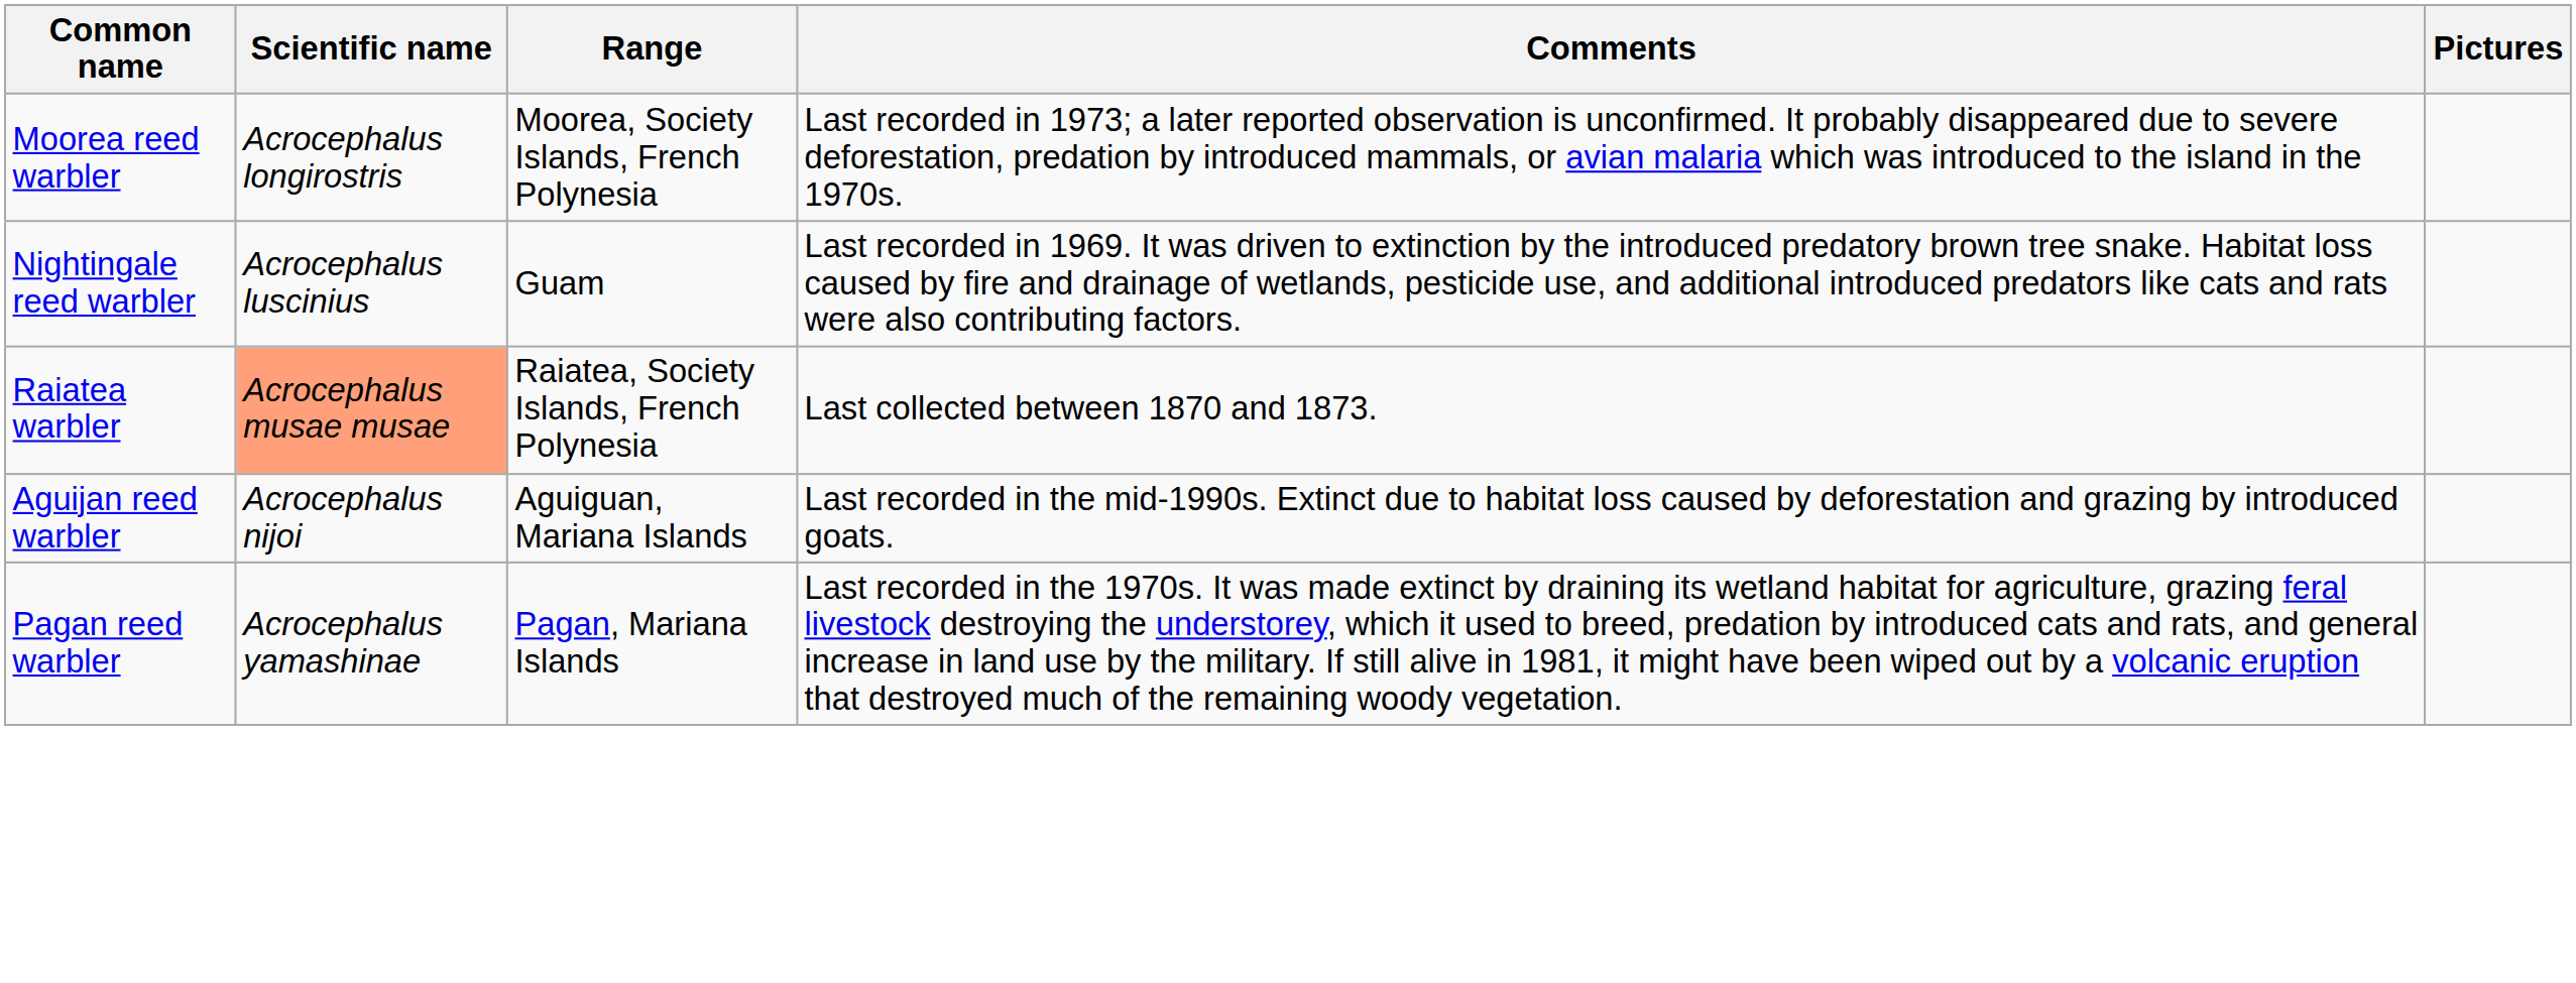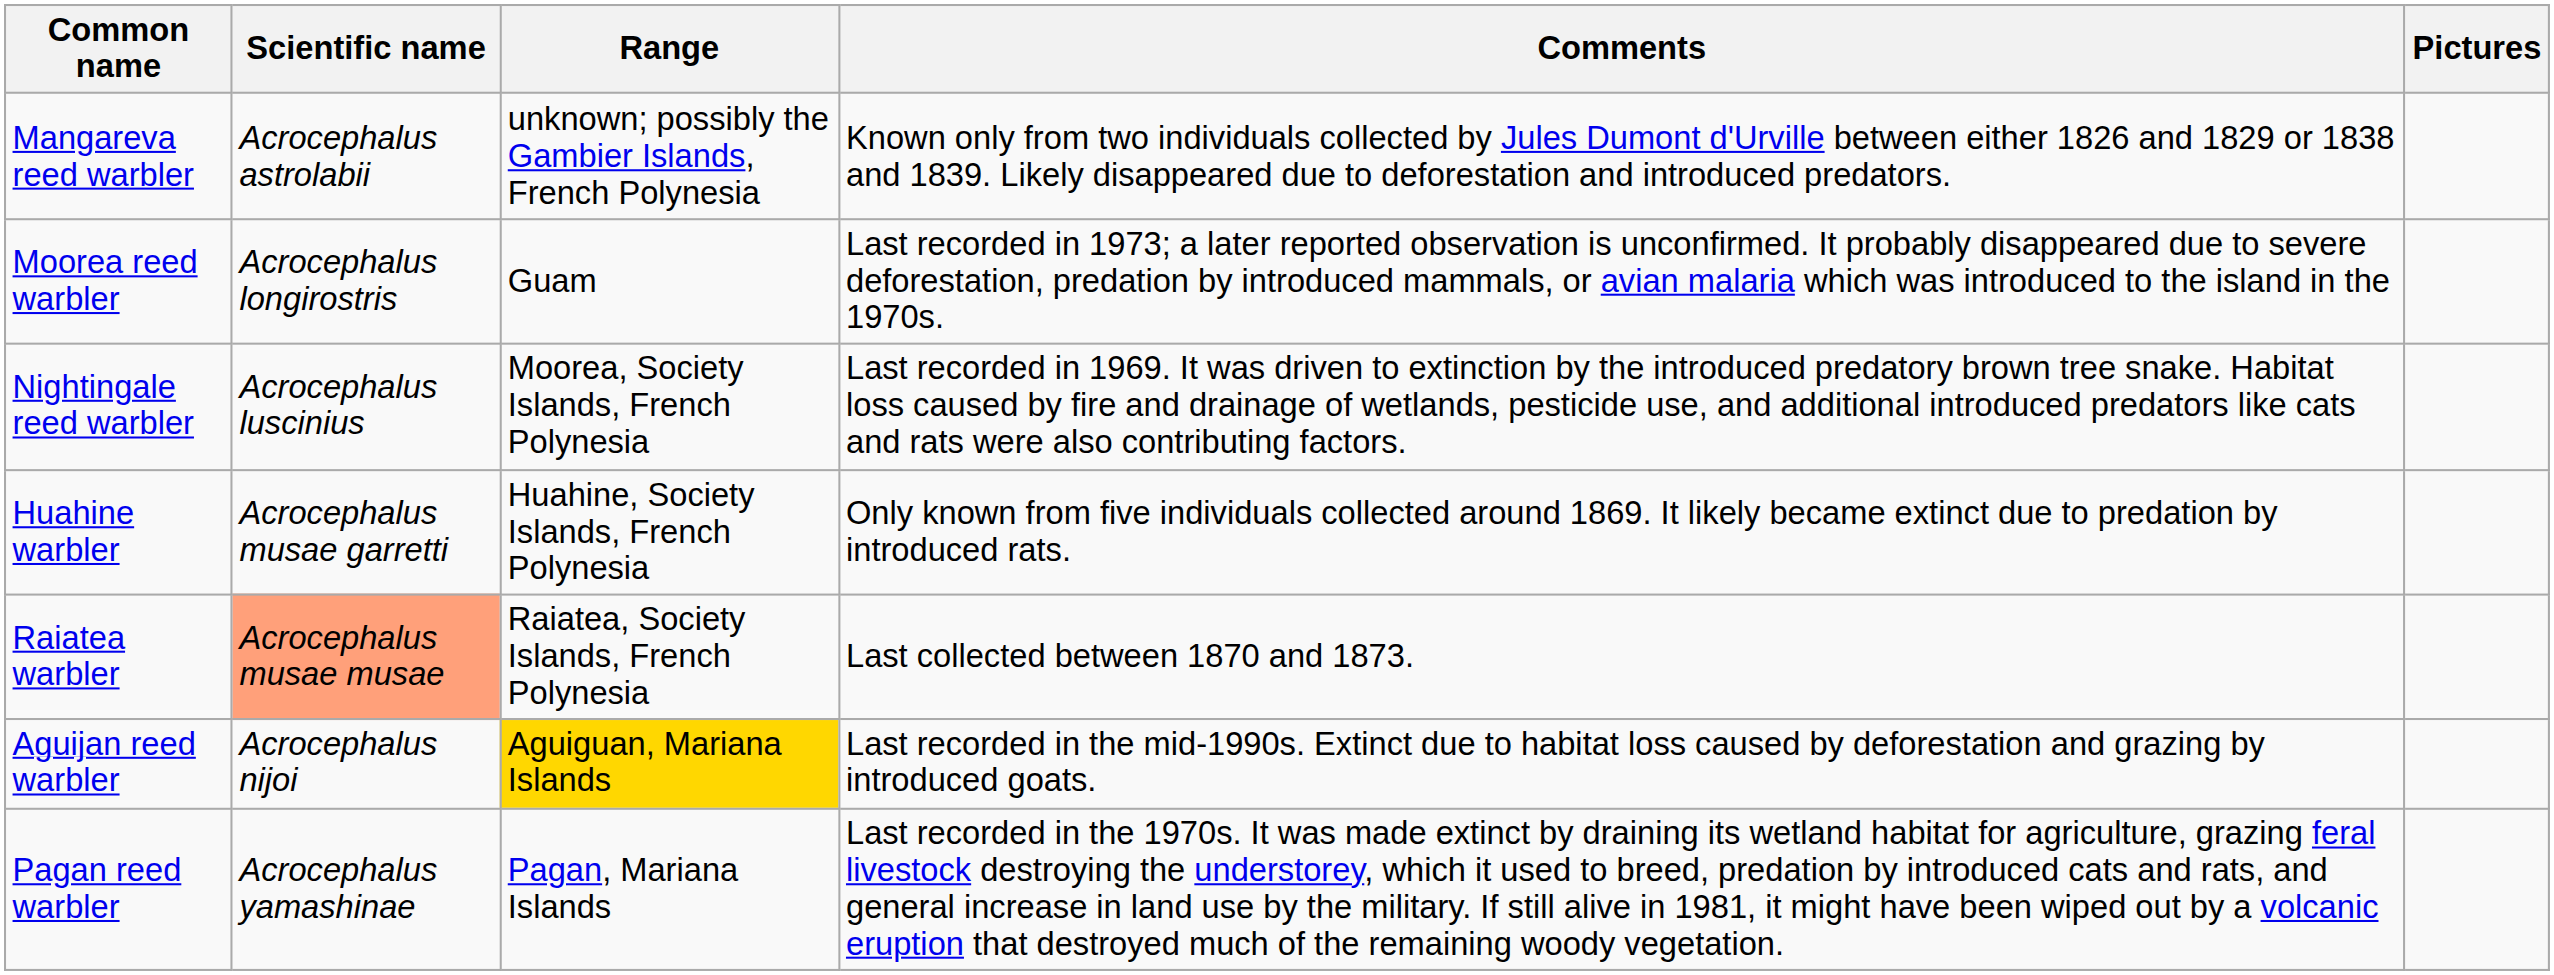+ row: Mangareva reed warbler | Acrocephalus astrolabii | unknown; possibly the Gambier Islands, French Polynesia | Known only from two individuals collected by Jules Dumont d'Urville between either 1826 and 1829 or 1838 and 1839. Likely disappeared due to deforestation and introduced predators.
Moorea reed warbler | Range: Moorea, Society Islands, French Polynesia -> Guam
Nightingale reed warbler | Range: Guam -> Moorea, Society Islands, French Polynesia
+ row: Huahine warbler | Acrocephalus musae garretti | Huahine, Society Islands, French Polynesia | Only known from five individuals collected around 1869. It likely became extinct due to predation by introduced rats.
Aguijan reed warbler | Range: no background -> gold background
